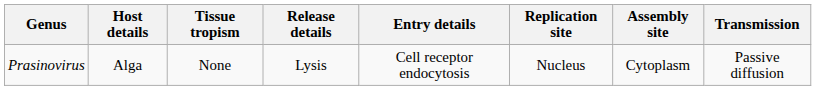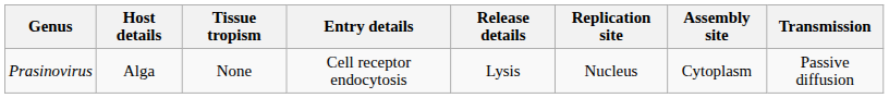columns swapped: Entry details <-> Release details
